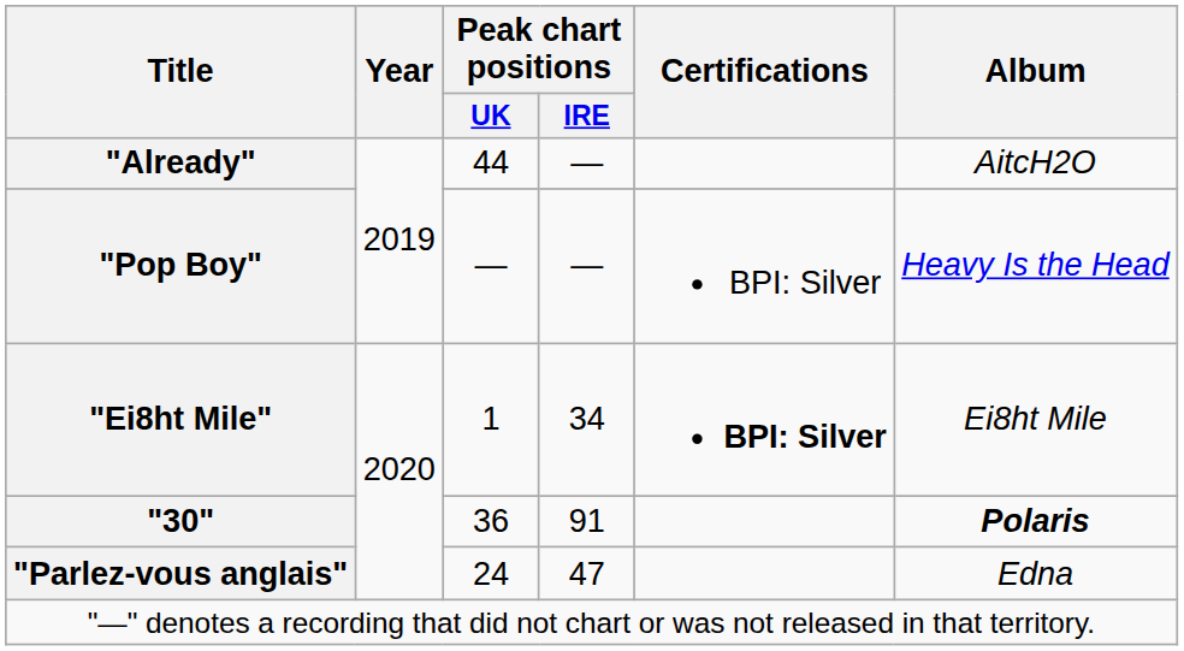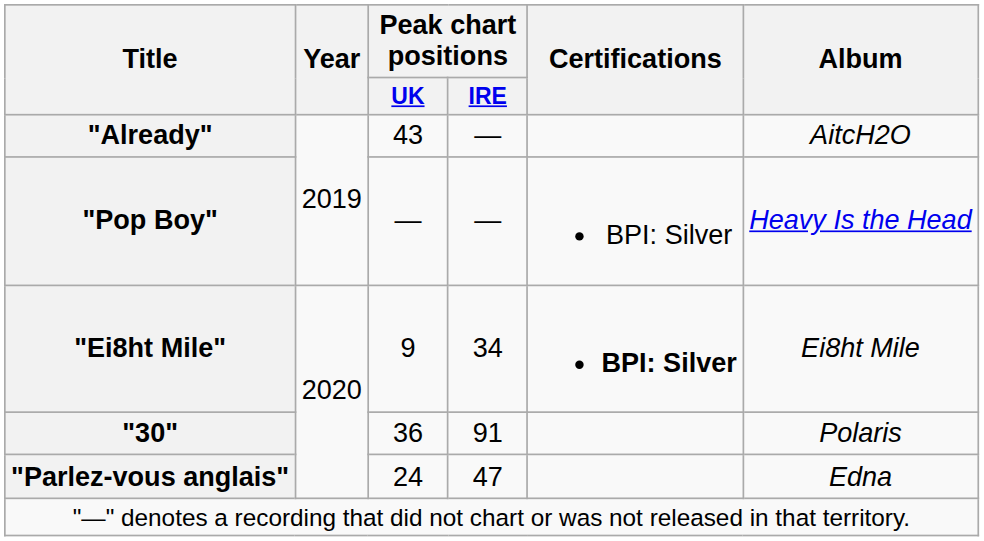"Already" | Peak chart positions / UK: 44 -> 43
"Ei8ht Mile" | Peak chart positions / UK: 1 -> 9
"30" | Album: bold -> normal
